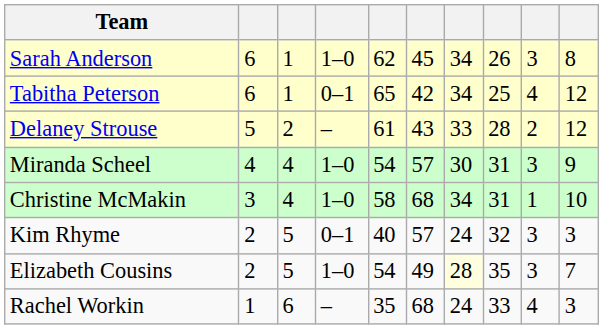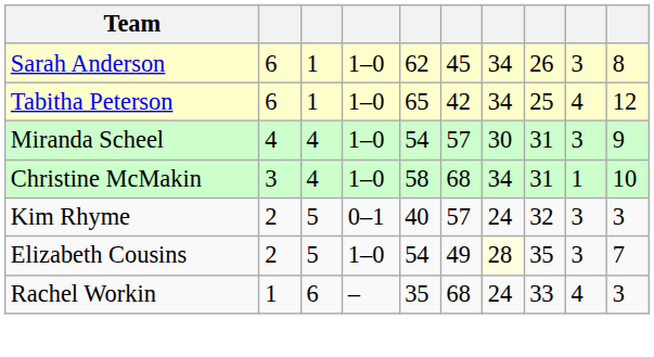Tabitha Peterson | column 4: 0–1 -> 1–0
- row: Delaney Strouse | 5 | 2 | – | 61 | 43 | 33 | 28 | 2 | 12
